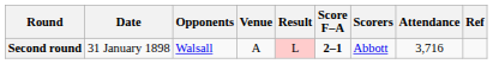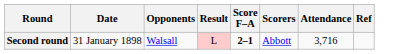- column: Venue | A
